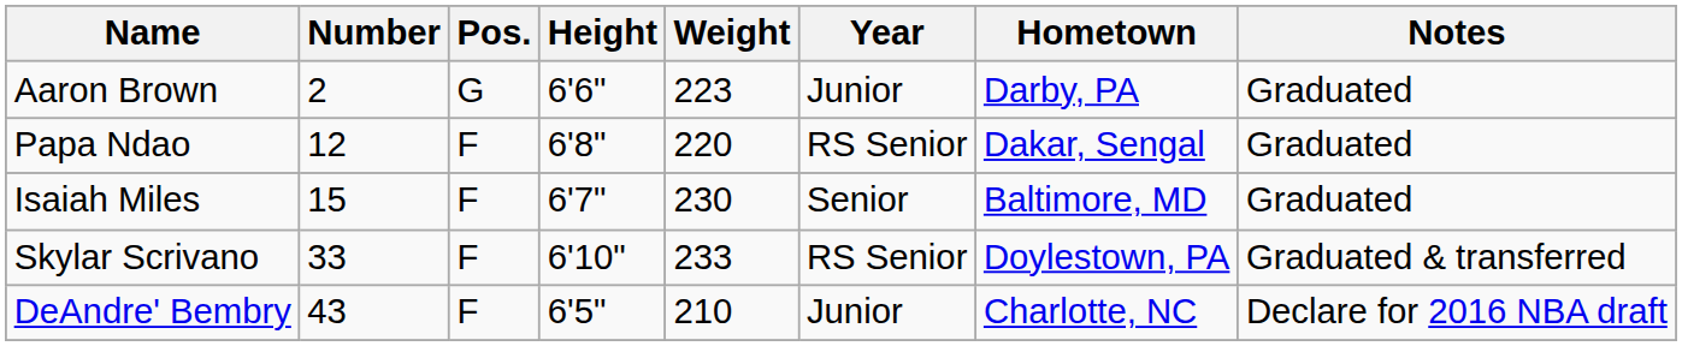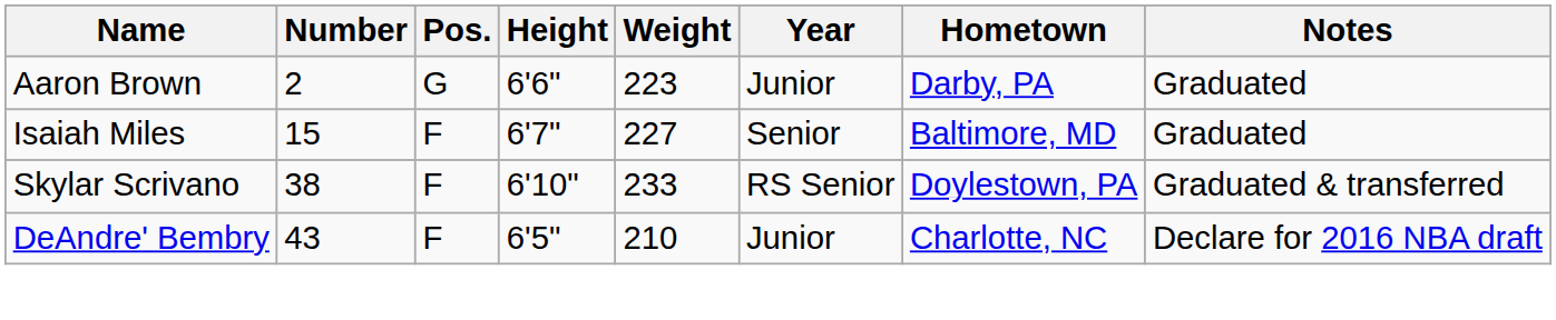- row: Papa Ndao | 12 | F | 6'8" | 220 | RS Senior | Dakar, Sengal | Graduated
Isaiah Miles | Weight: 230 -> 227
Skylar Scrivano | Number: 33 -> 38
